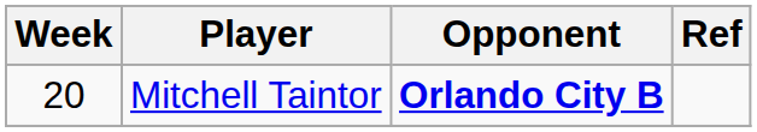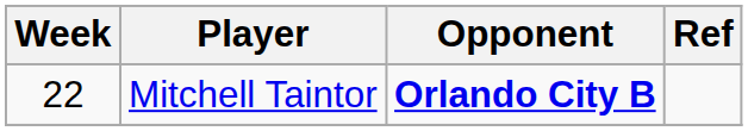Mitchell Taintor | Week: 20 -> 22
